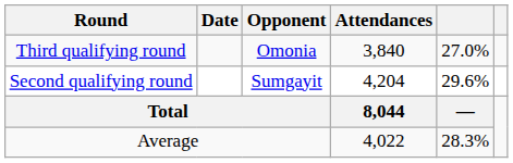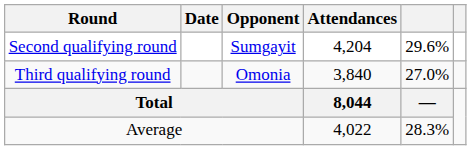rows swapped: Second qualifying round <-> Third qualifying round
